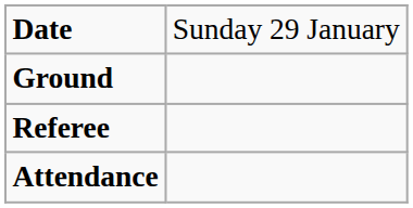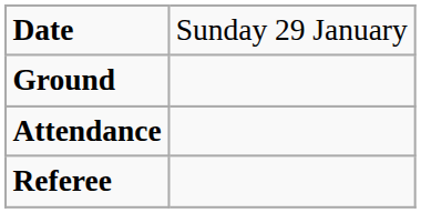rows swapped: Attendance <-> Referee
